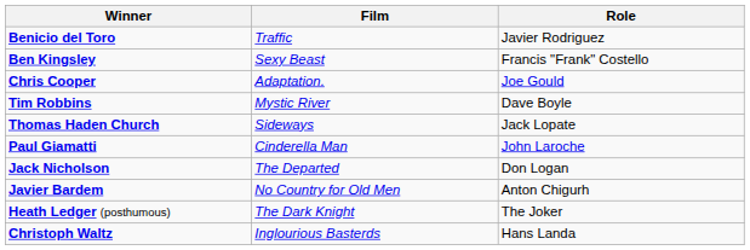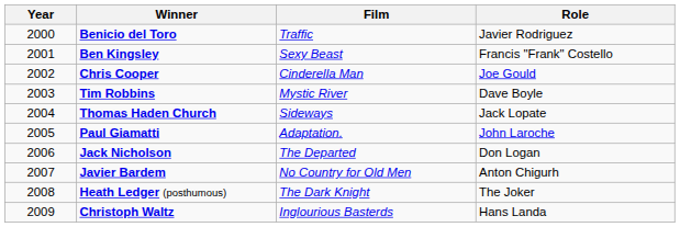+ column: Year | 2000 | 2001 | 2002 | 2003 | 2004 | 2005 | 2006 | 2007 | 2008 | 2009
Chris Cooper | Film: Adaptation. -> Cinderella Man
Paul Giamatti | Film: Cinderella Man -> Adaptation.
